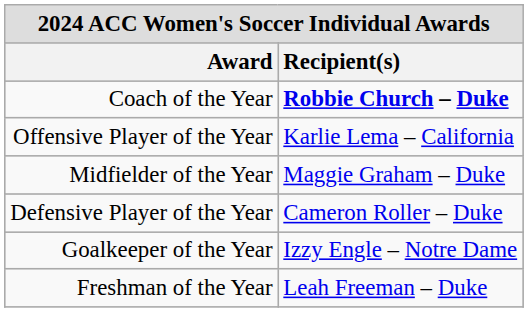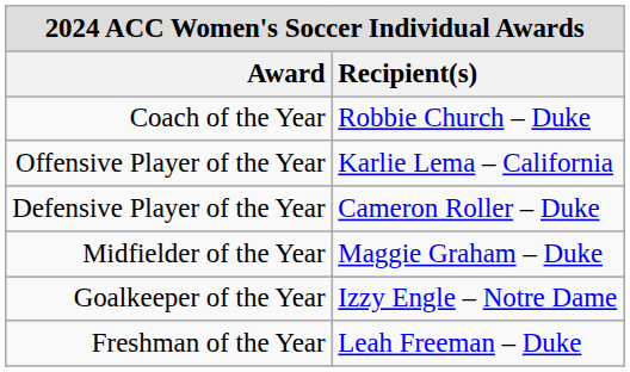Coach of the Year | Recipient(s): bold -> normal
rows swapped: Midfielder of the Year <-> Defensive Player of the Year
